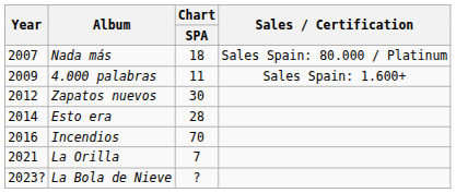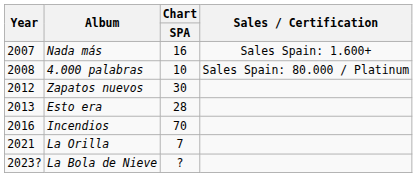Nada más | Chart / SPA: 18 -> 16
Nada más | Sales / Certification: Sales Spain: 80.000 / Platinum -> Sales Spain: 1.600+
4.000 palabras | Year: 2009 -> 2008
4.000 palabras | Chart / SPA: 11 -> 10
4.000 palabras | Sales / Certification: Sales Spain: 1.600+ -> Sales Spain: 80.000 / Platinum
Esto era | Year: 2014 -> 2013
